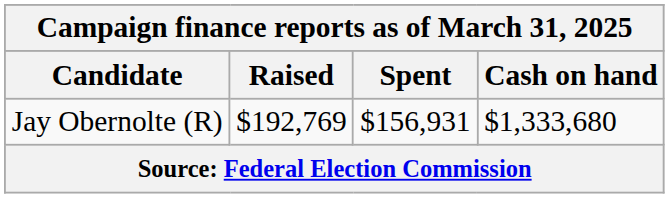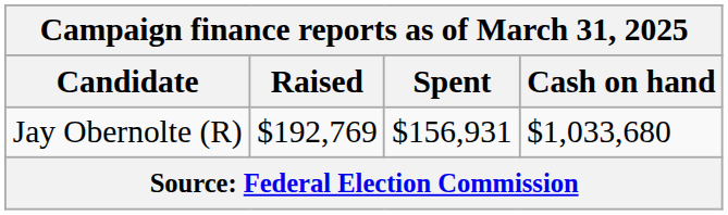Jay Obernolte (R) | Cash on hand: $1,333,680 -> $1,033,680
